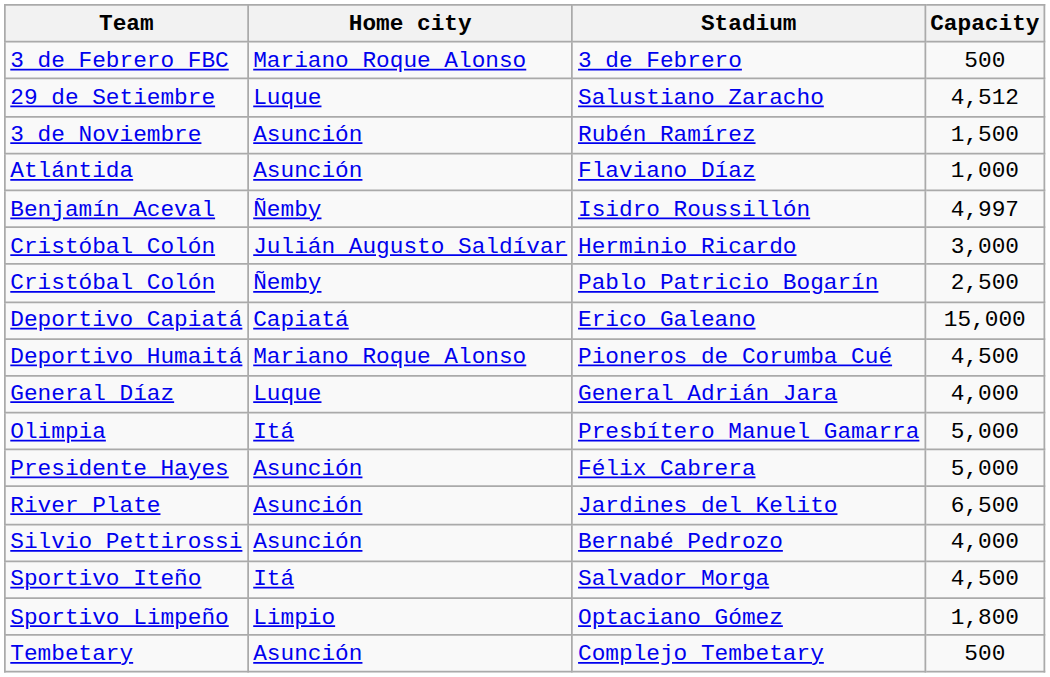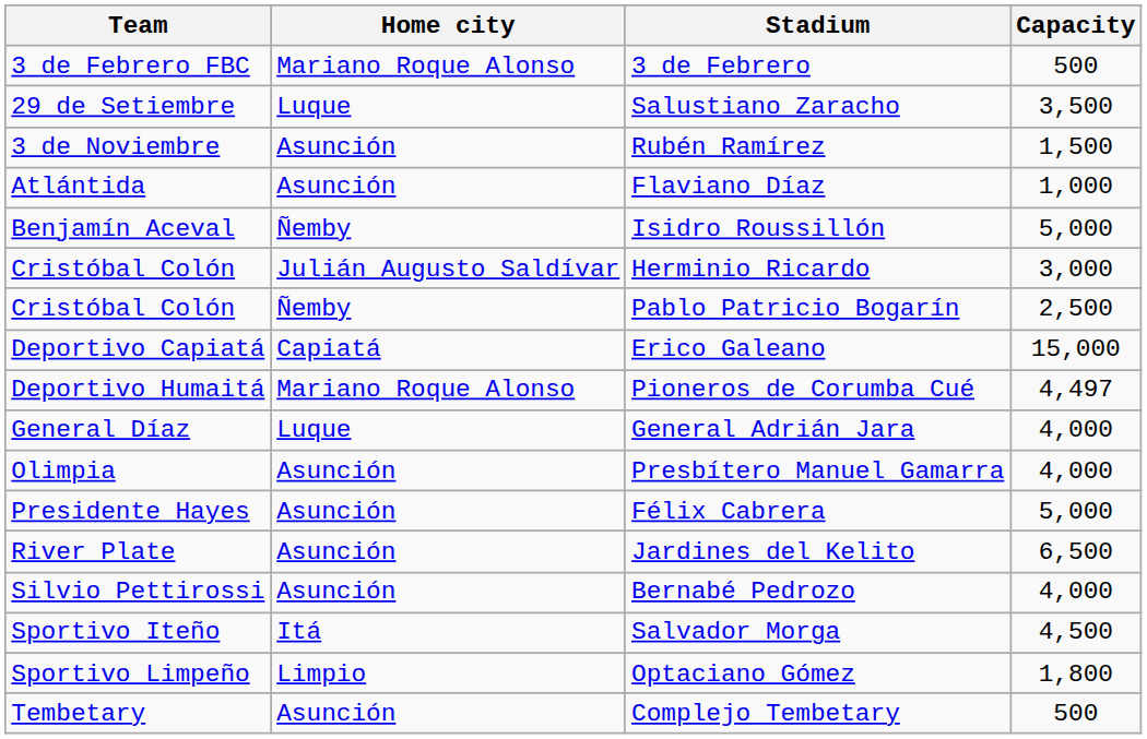Salustiano Zaracho | Capacity: 4,512 -> 3,500
Isidro Roussillón | Capacity: 4,997 -> 5,000
Pioneros de Corumba Cué | Capacity: 4,500 -> 4,497
Presbítero Manuel Gamarra | Home city: Itá -> Asunción
Presbítero Manuel Gamarra | Capacity: 5,000 -> 4,000
